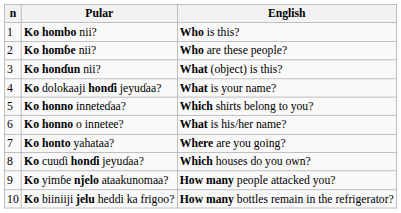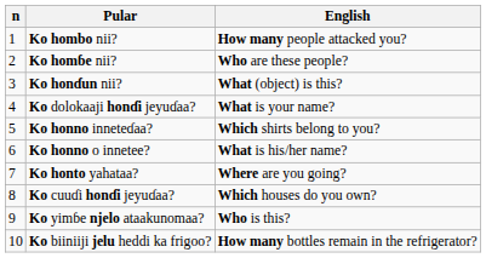Ko hombo nii? | English: Who is this? -> How many people attacked you?
Ko yimɓe njelo ataakunomaa? | English: How many people attacked you? -> Who is this?
